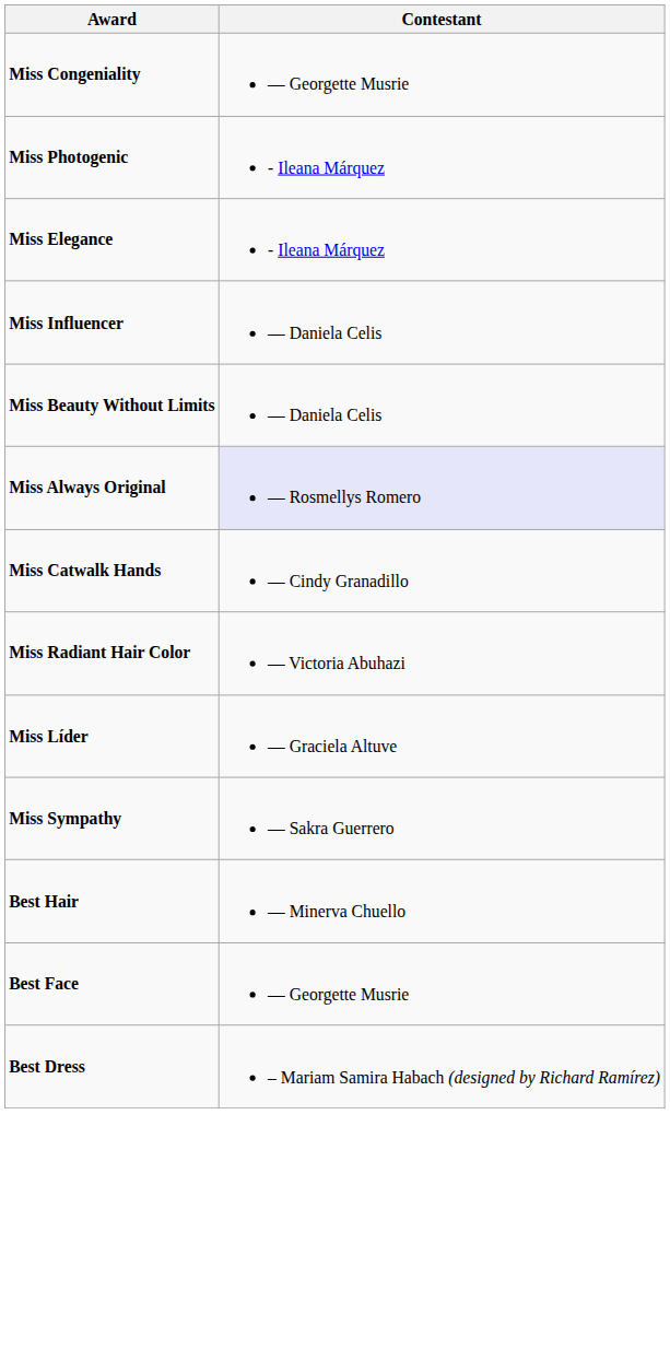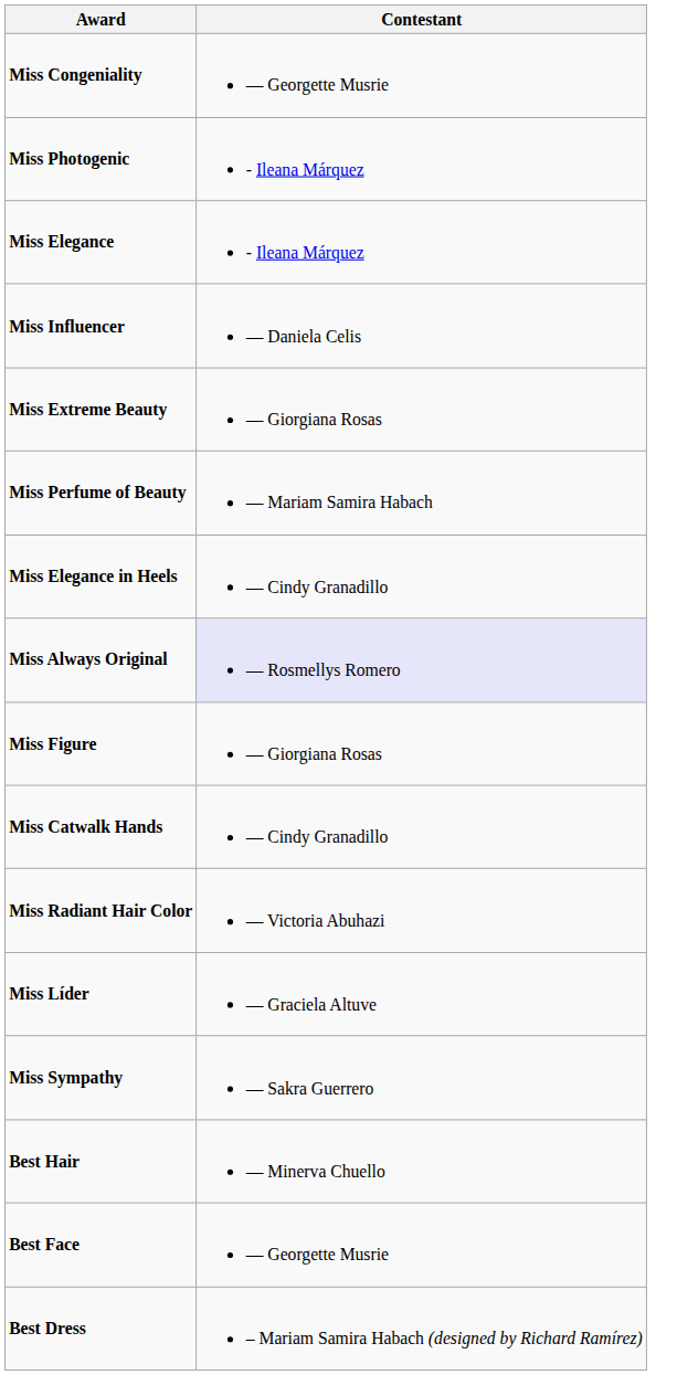+ row: Miss Extreme Beauty | — Giorgiana Rosas
- row: Miss Beauty Without Limits | — Daniela Celis
+ row: Miss Perfume of Beauty | — Mariam Samira Habach
+ row: Miss Elegance in Heels | — Cindy Granadillo
+ row: Miss Figure | — Giorgiana Rosas
